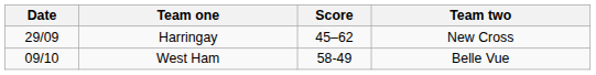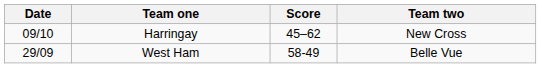Harringay | Date: 29/09 -> 09/10
West Ham | Date: 09/10 -> 29/09
